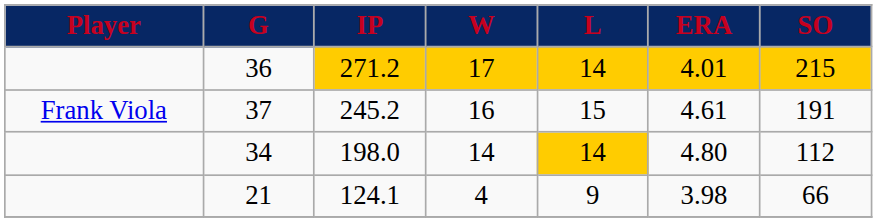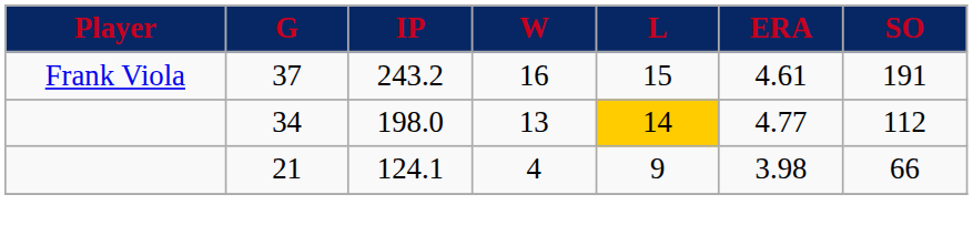- row: 36 | 271.2 | 17 | 14 | 4.01 | 215
37 | IP: 245.2 -> 243.2
34 | W: 14 -> 13
34 | ERA: 4.80 -> 4.77
